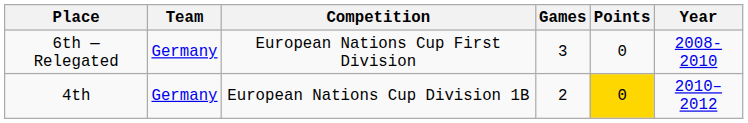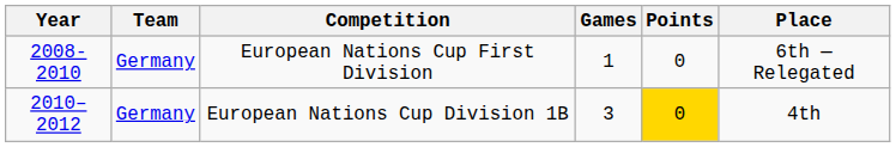columns swapped: Year <-> Place
European Nations Cup First Division | Games: 3 -> 1
European Nations Cup Division 1B | Games: 2 -> 3
